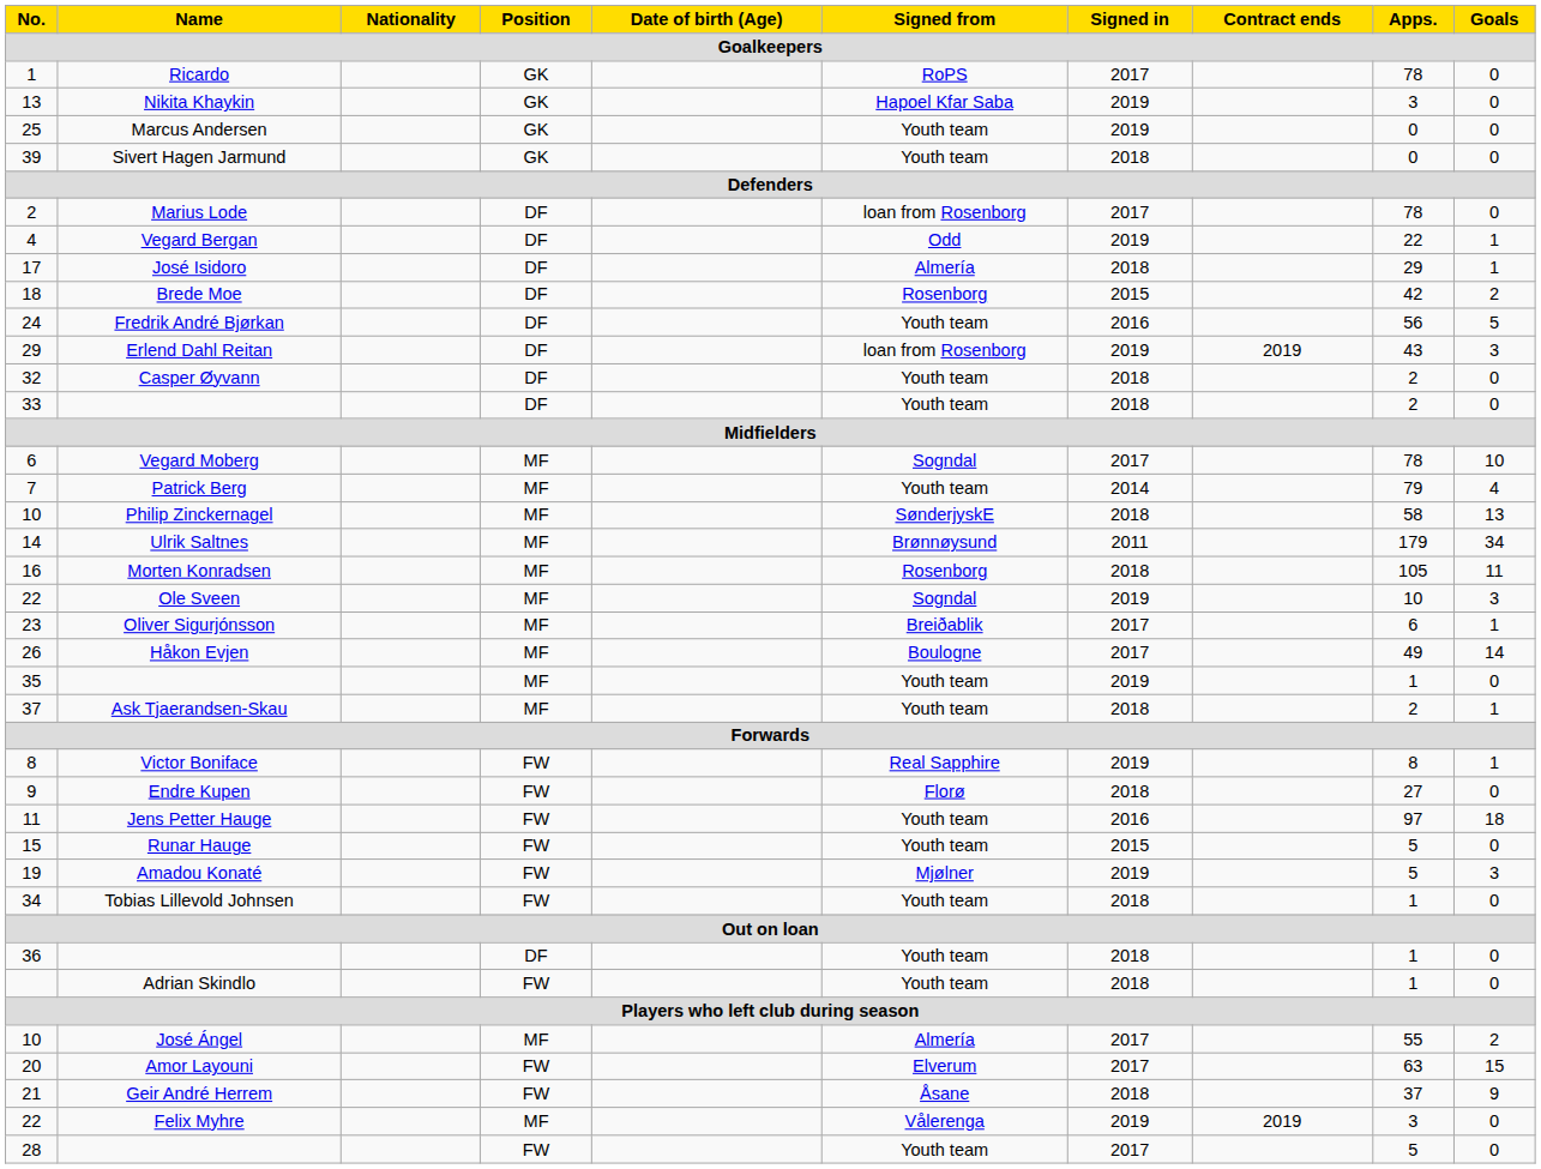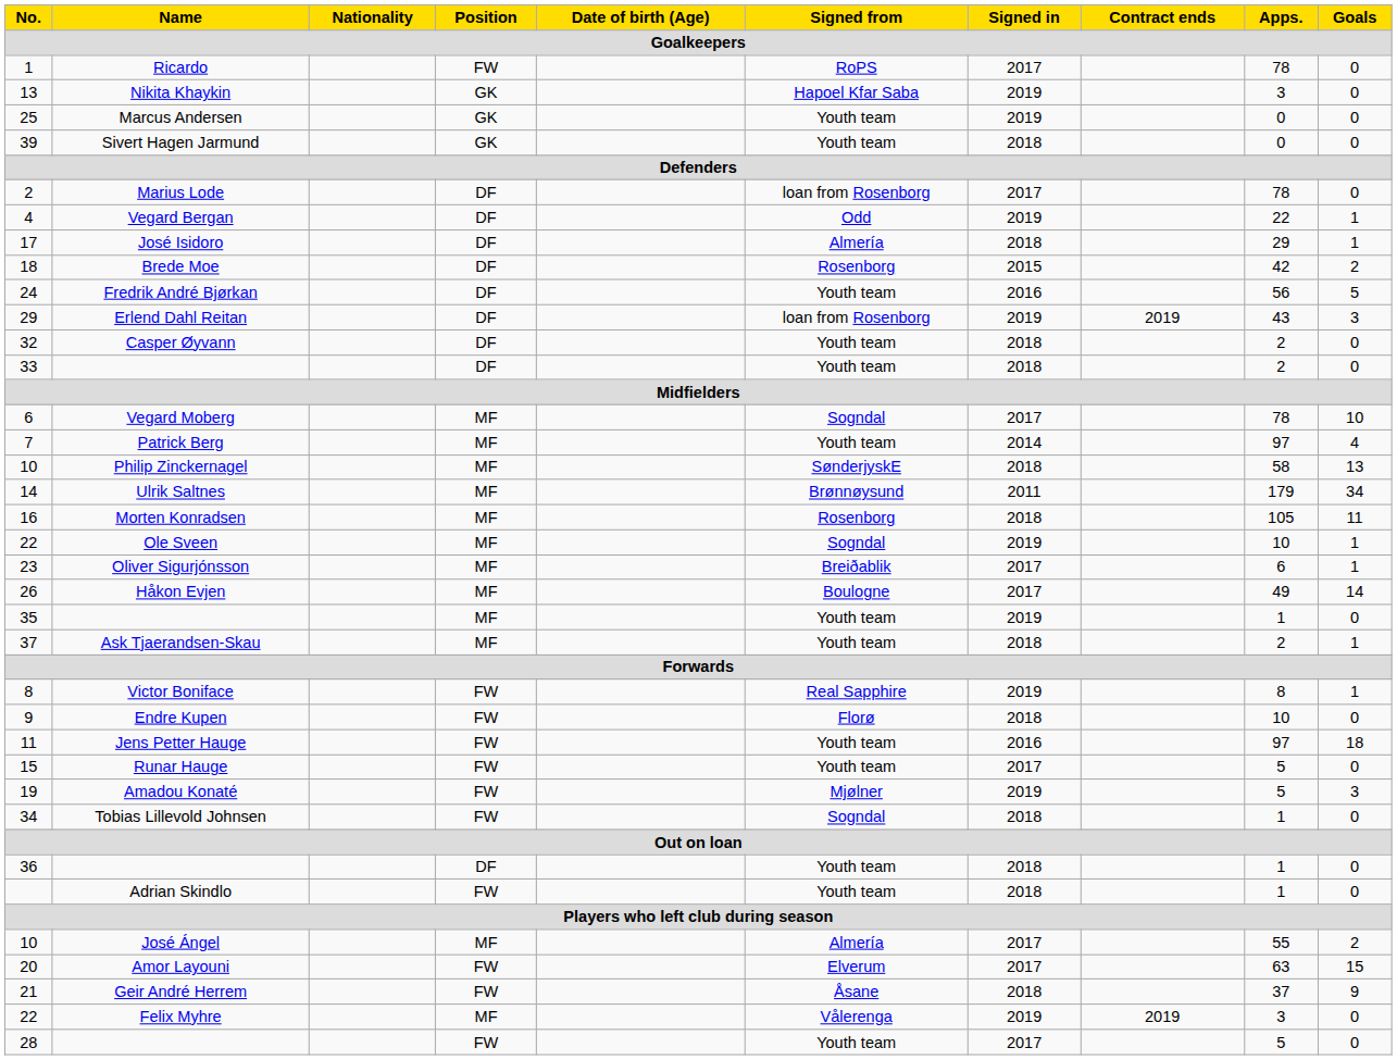Ricardo | Position: GK -> FW
Patrick Berg | Apps.: 79 -> 97
Ole Sveen | Goals: 3 -> 1
Endre Kupen | Apps.: 27 -> 10
Runar Hauge | Signed in: 2015 -> 2017
Tobias Lillevold Johnsen | Signed from: Youth team -> Sogndal
